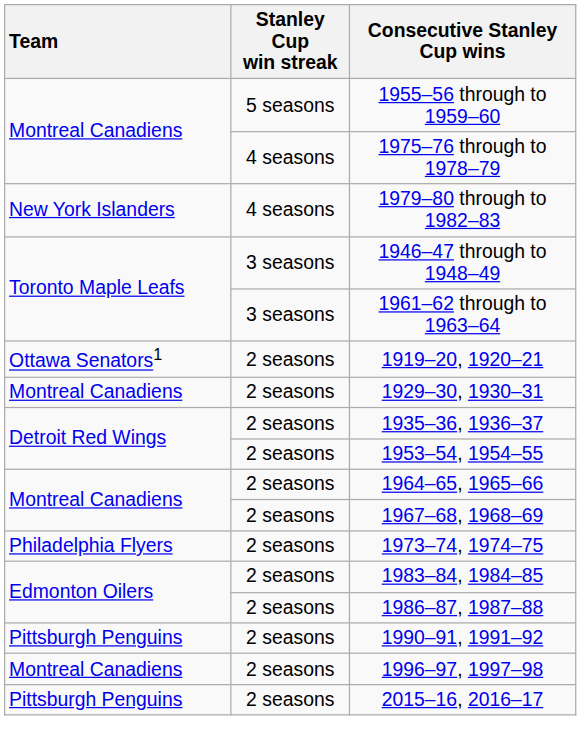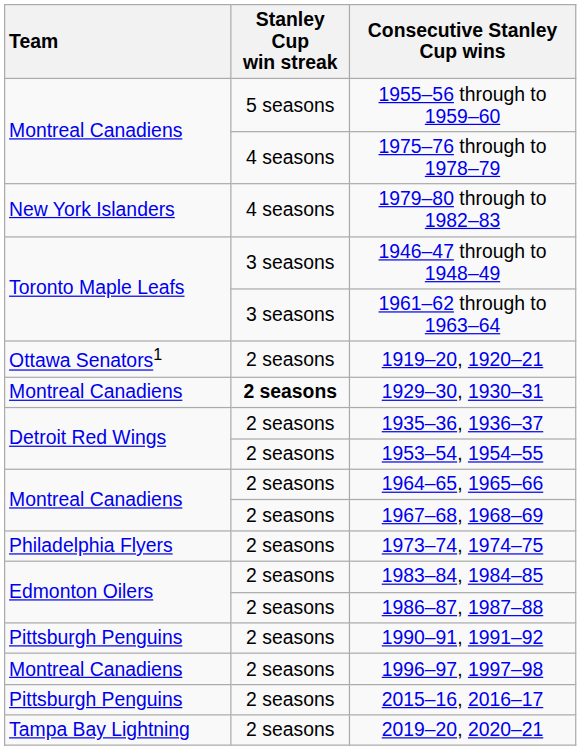1929–30, 1930–31 | Stanley Cup win streak: normal -> bold
+ row: Tampa Bay Lightning | 2 seasons | 2019–20, 2020–21
